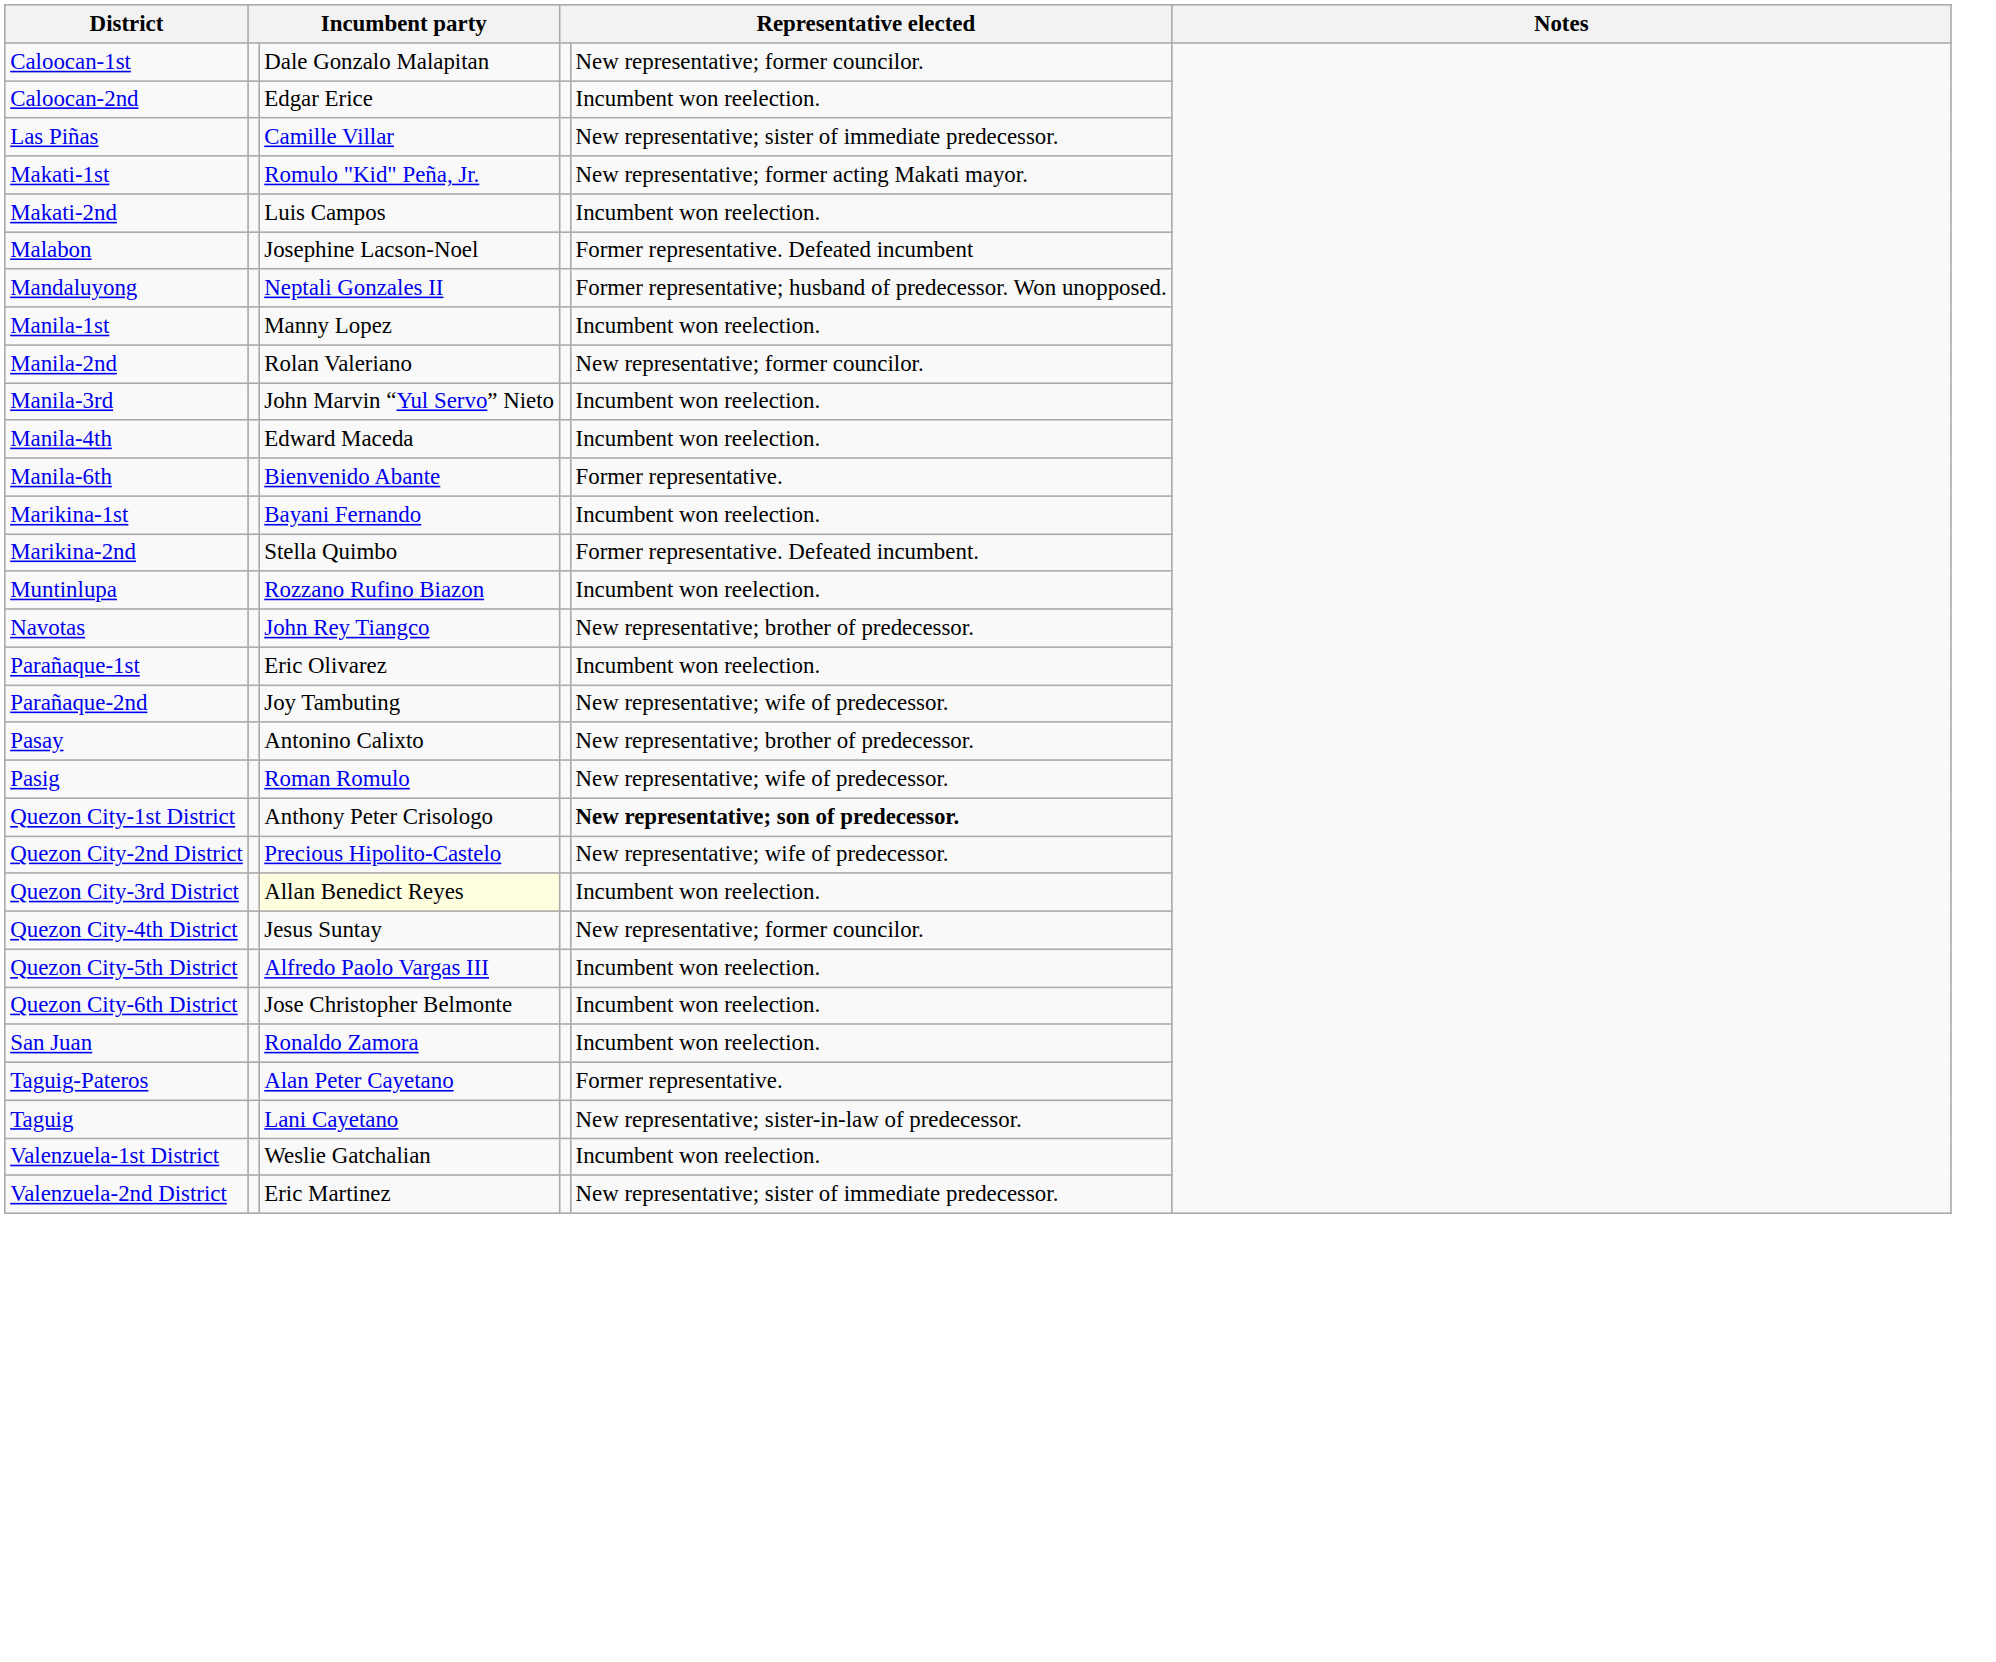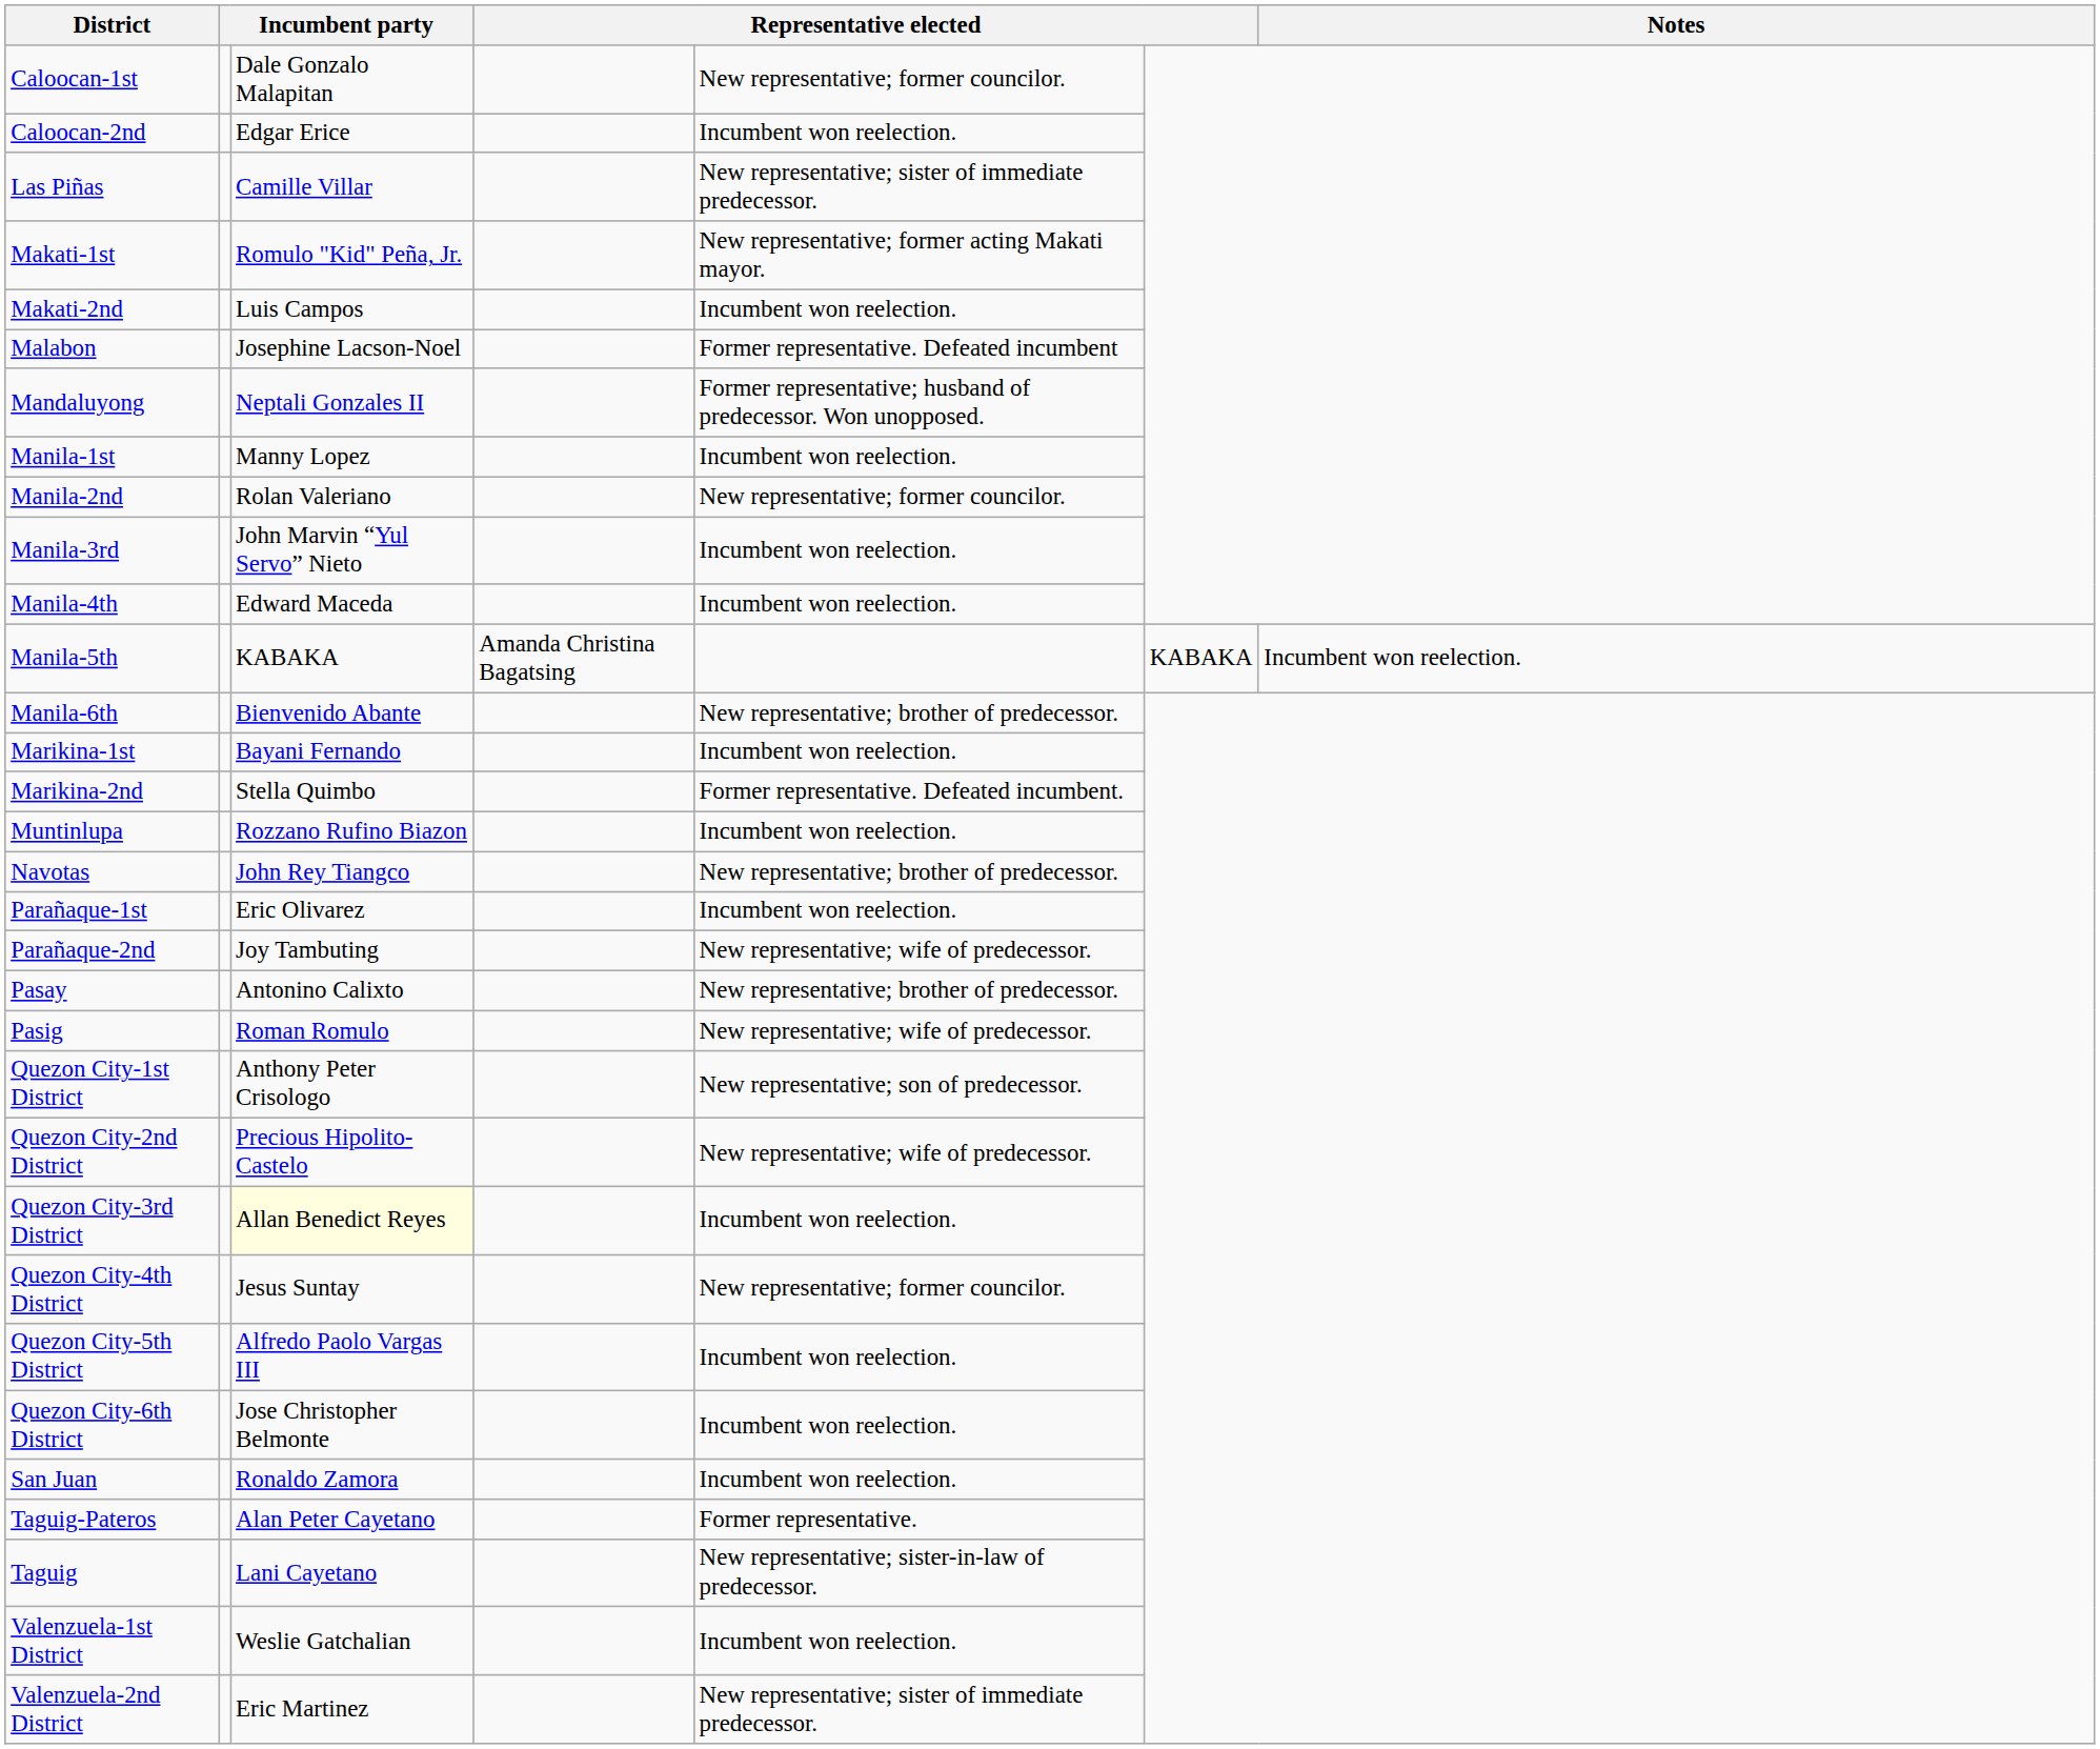+ row: Manila-5th | KABAKA | Amanda Christina Bagatsing | KABAKA | Incumbent won reelection.
Manila-6th | column 5: Former representative. -> New representative; brother of predecessor.
Quezon City-1st District | column 5: bold -> normal
